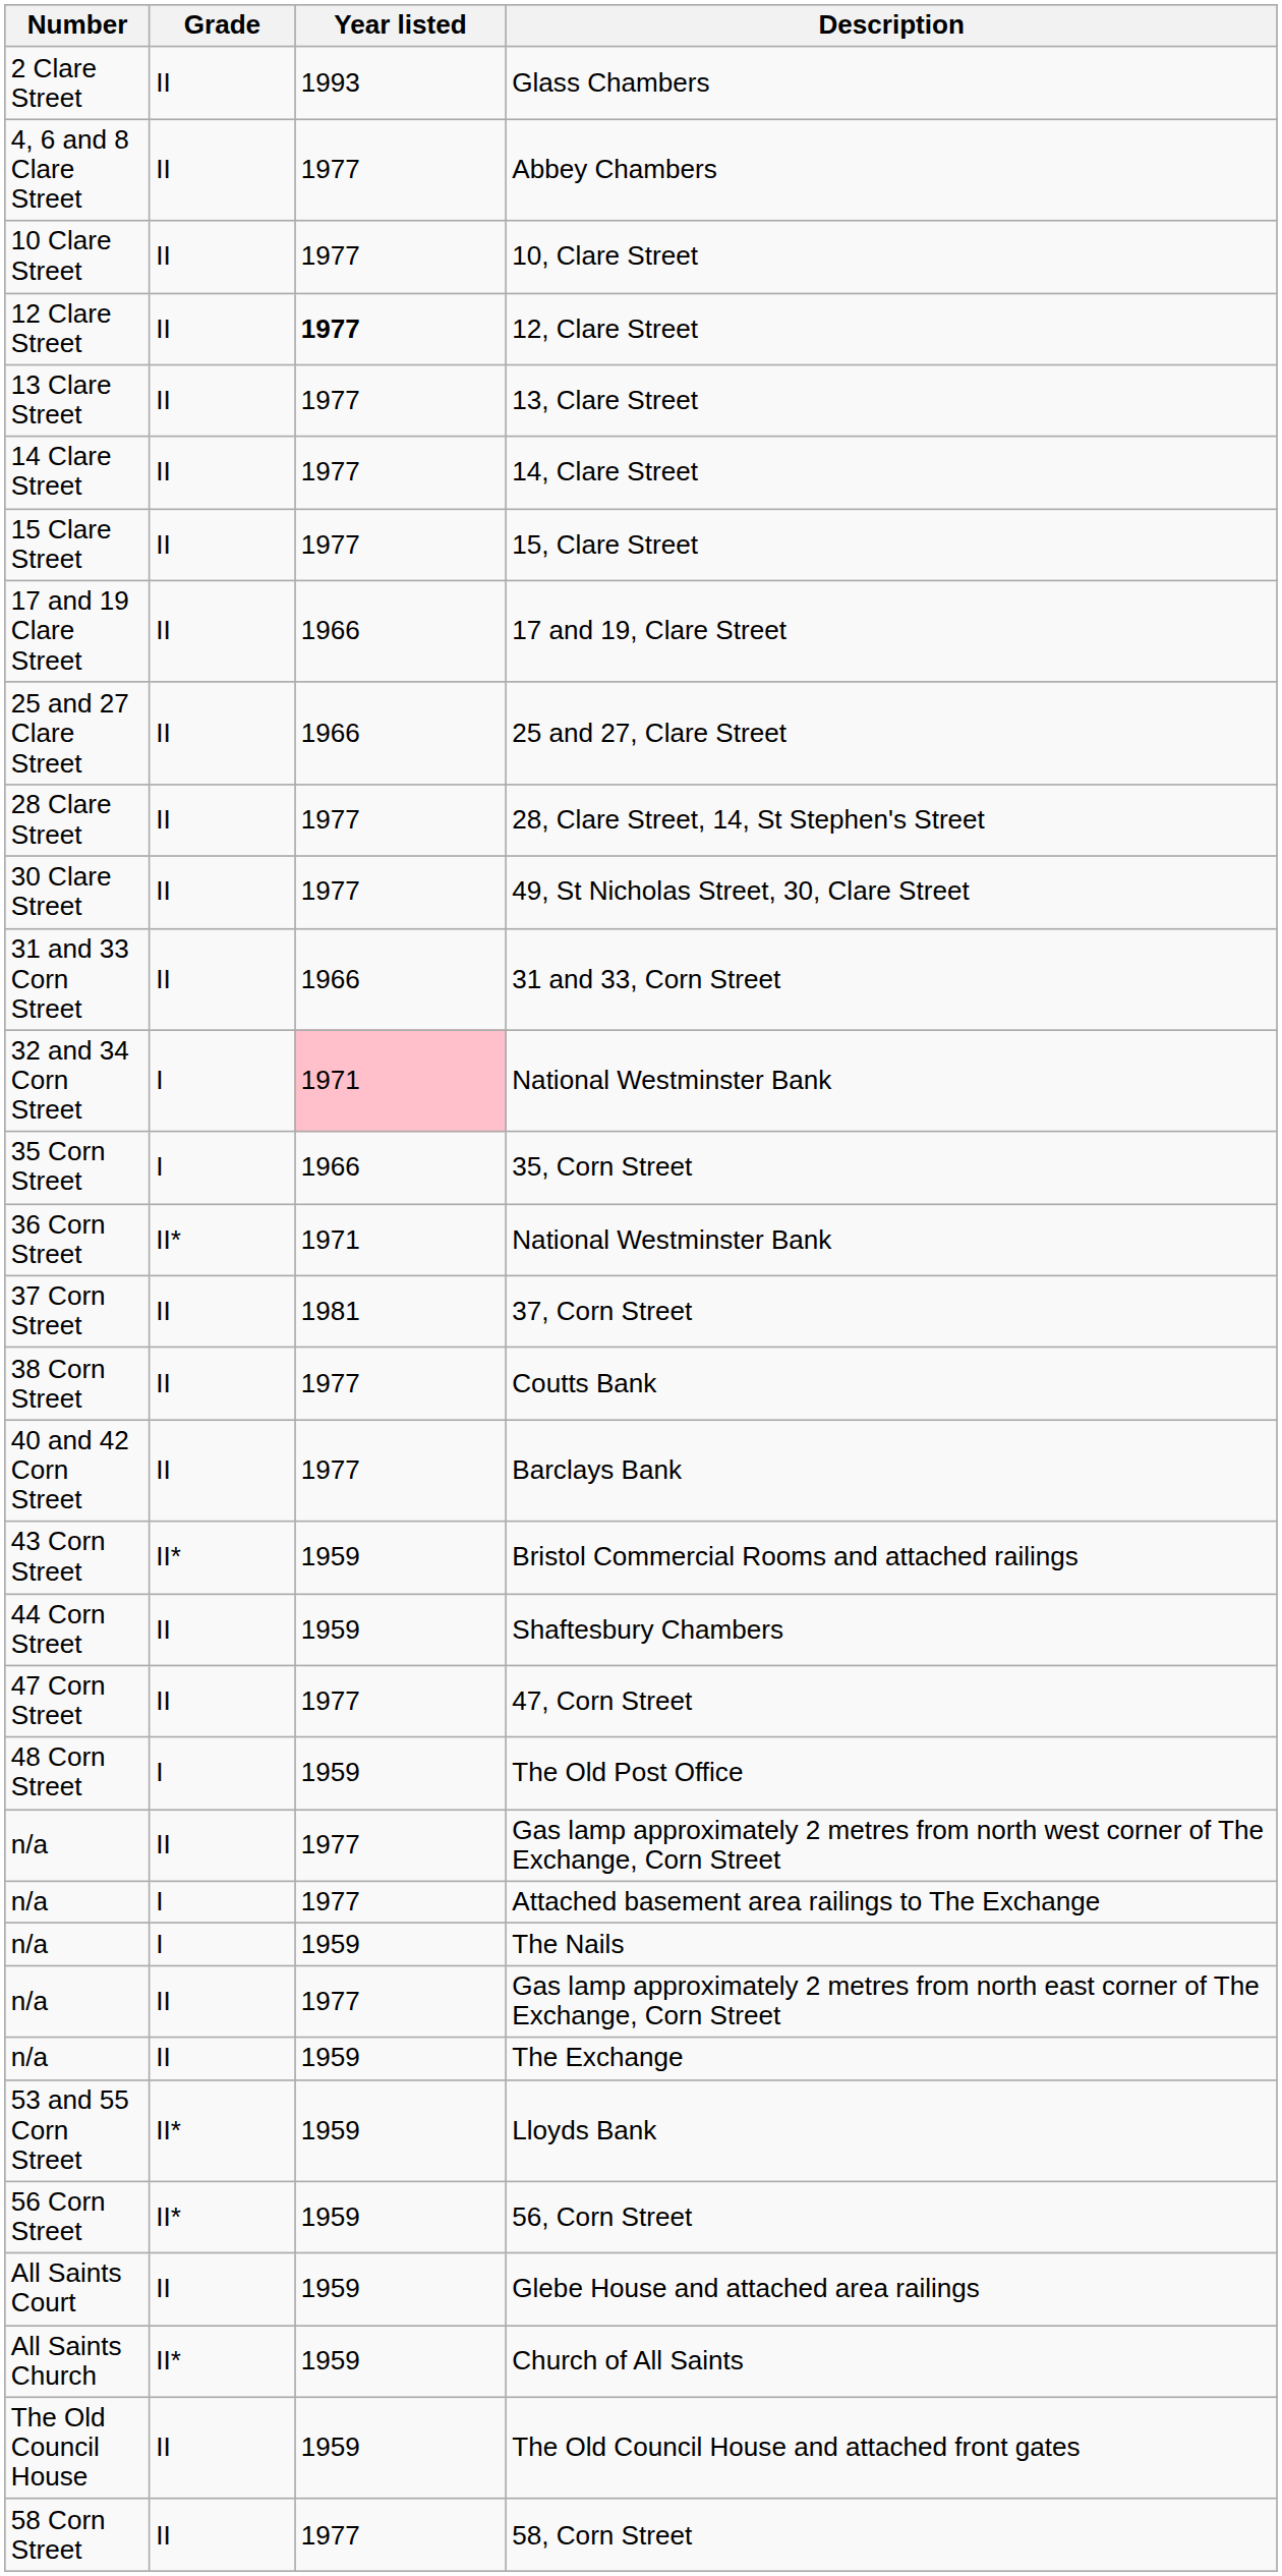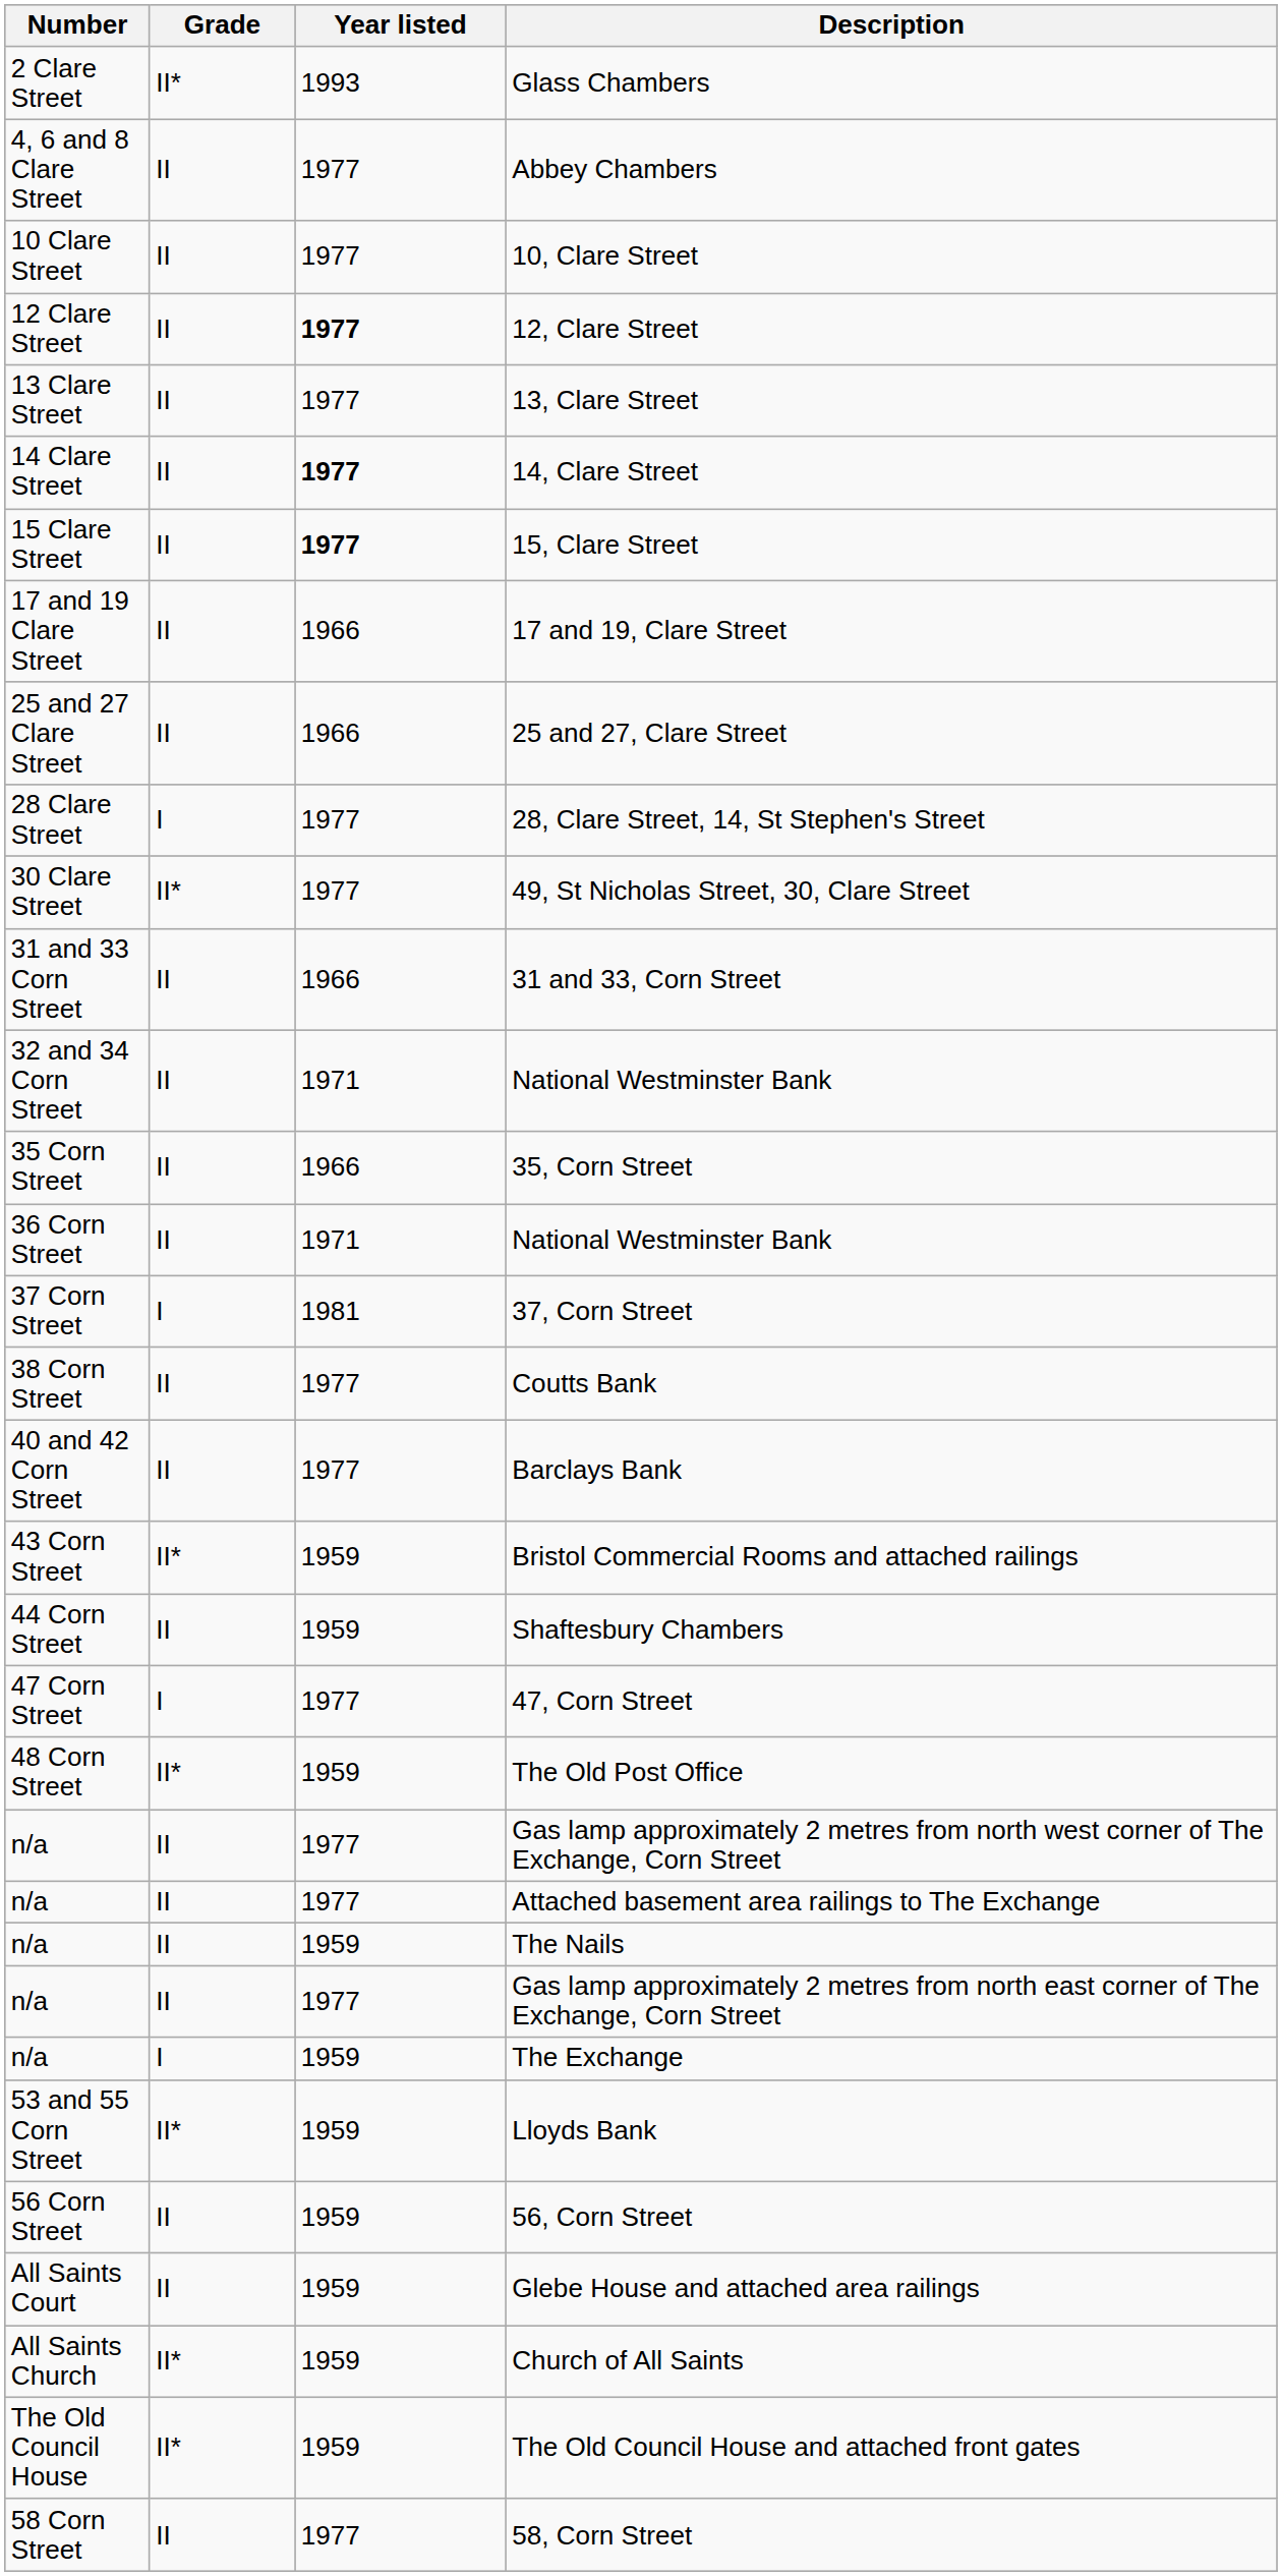Glass Chambers | Grade: II -> II*
14, Clare Street | Year listed: normal -> bold
15, Clare Street | Year listed: normal -> bold
28, Clare Street, 14, St Stephen's Street | Grade: II -> I
49, St Nicholas Street, 30, Clare Street | Grade: II -> II*
32 and 34 Corn Street / National Westminster Bank | Grade: I -> II
32 and 34 Corn Street / National Westminster Bank | Year listed: pink background -> no background
35, Corn Street | Grade: I -> II
36 Corn Street / National Westminster Bank | Grade: II* -> II
37, Corn Street | Grade: II -> I
47, Corn Street | Grade: II -> I
The Old Post Office | Grade: I -> II*
Attached basement area railings to The Exchange | Grade: I -> II
The Nails | Grade: I -> II
The Exchange | Grade: II -> I
56, Corn Street | Grade: II* -> II
The Old Council House and attached front gates | Grade: II -> II*
